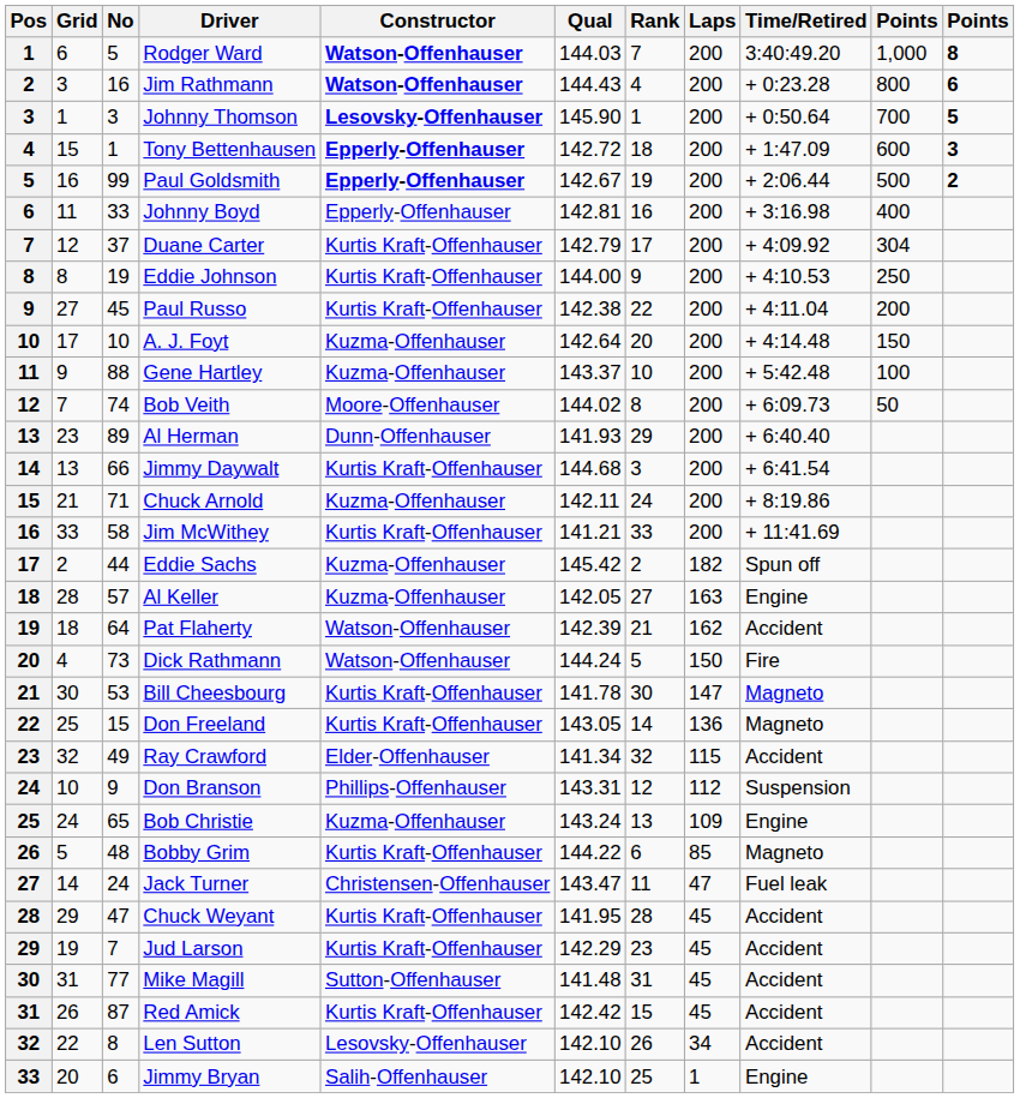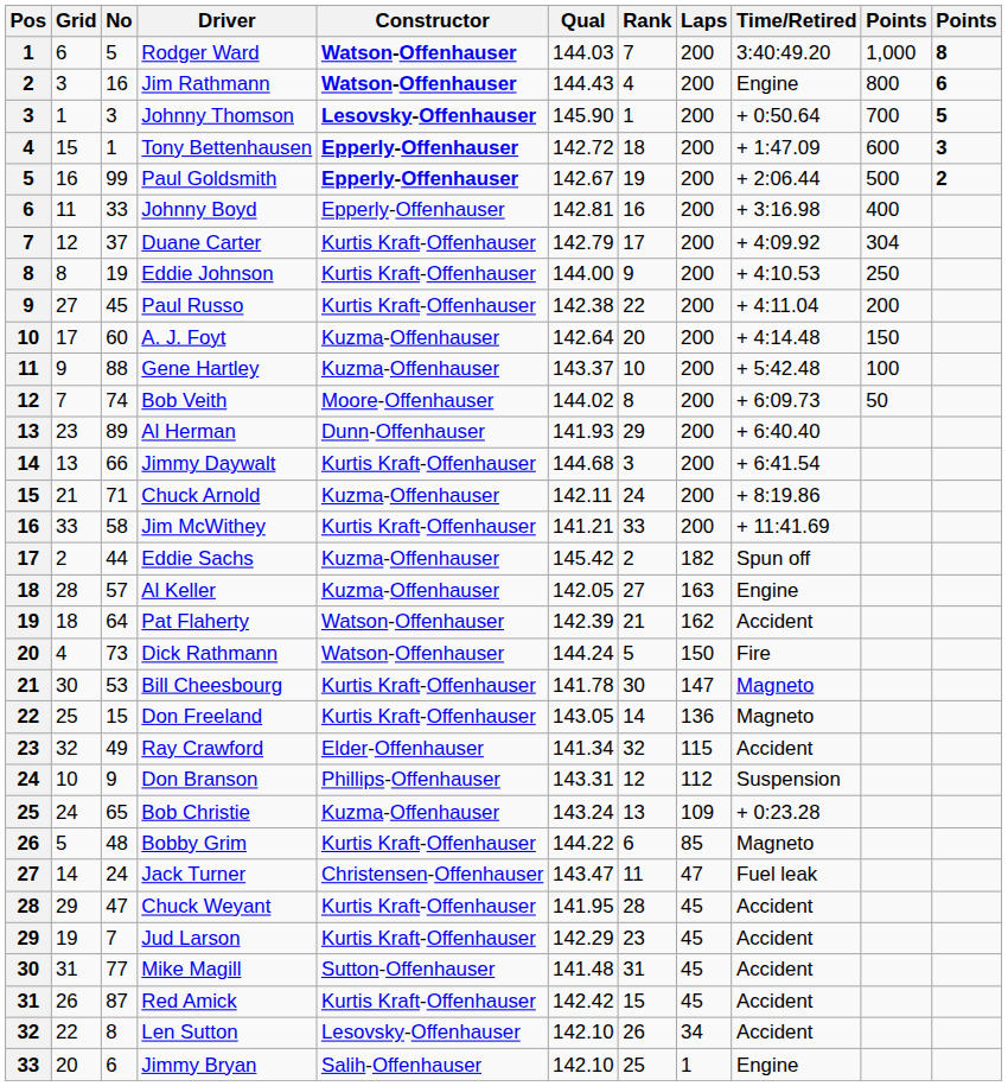Jim Rathmann | Time/Retired: + 0:23.28 -> Engine
A. J. Foyt | No: 10 -> 60
Bob Christie | Time/Retired: Engine -> + 0:23.28
